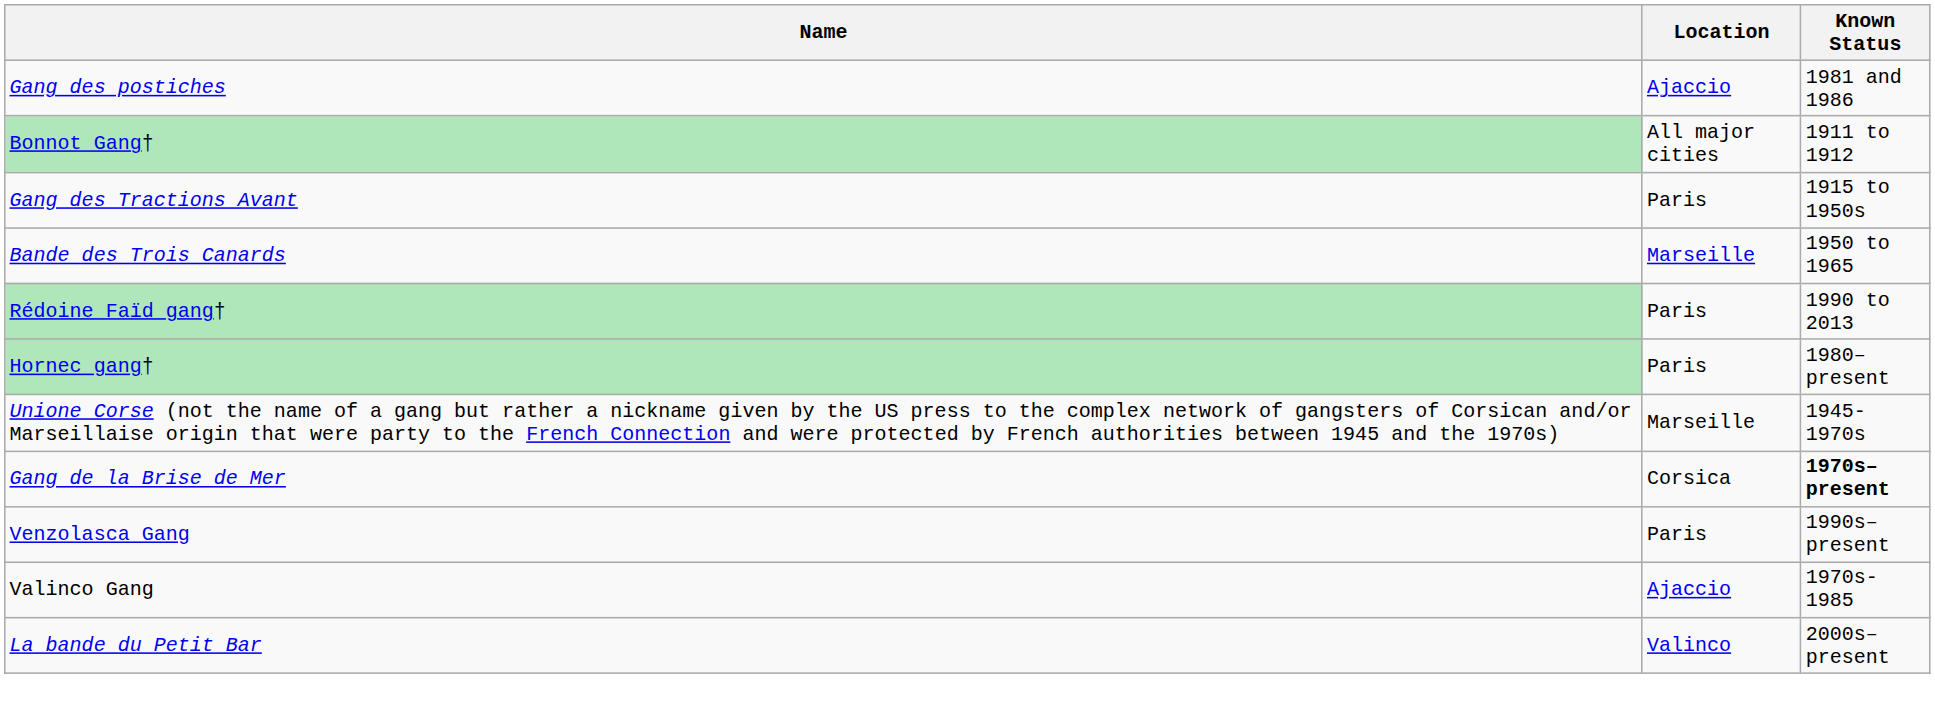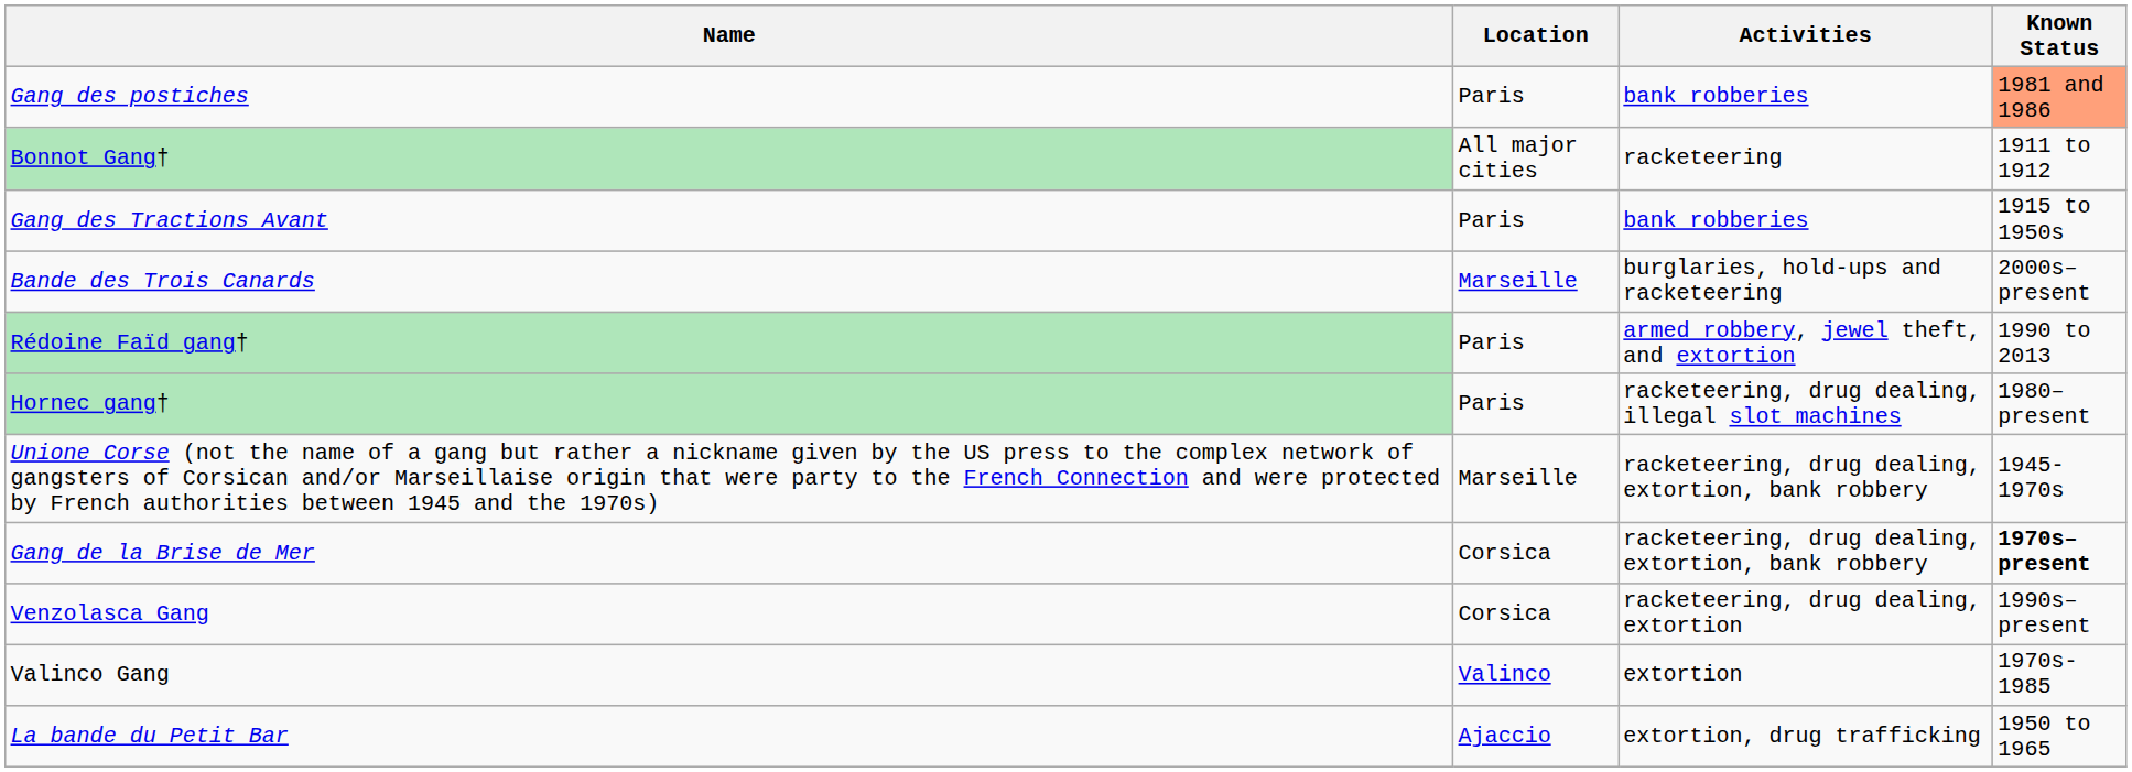+ column: Activities | bank robberies | racketeering | bank robberies | burglaries, hold-ups and racketeering | armed robbery, jewel theft, and extortion | racketeering, drug dealing, illegal slot machines | racketeering, drug dealing, extortion, bank robbery | racketeering, drug dealing, extortion, bank robbery | racketeering, drug dealing, extortion | extortion | extortion, drug trafficking
Gang des postiches | Location: Ajaccio -> Paris
Gang des postiches | Known Status: no background -> lightsalmon background
Bande des Trois Canards | Known Status: 1950 to 1965 -> 2000s–present
Venzolasca Gang | Location: Paris -> Corsica
Valinco Gang | Location: Ajaccio -> Valinco
La bande du Petit Bar | Location: Valinco -> Ajaccio
La bande du Petit Bar | Known Status: 2000s–present -> 1950 to 1965
